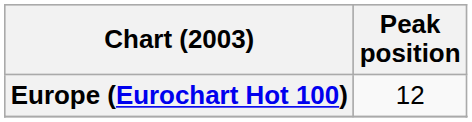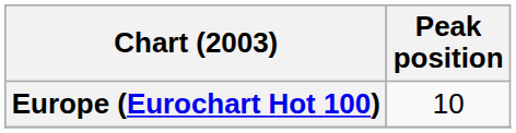Europe (Eurochart Hot 100) | Peak position: 12 -> 10
